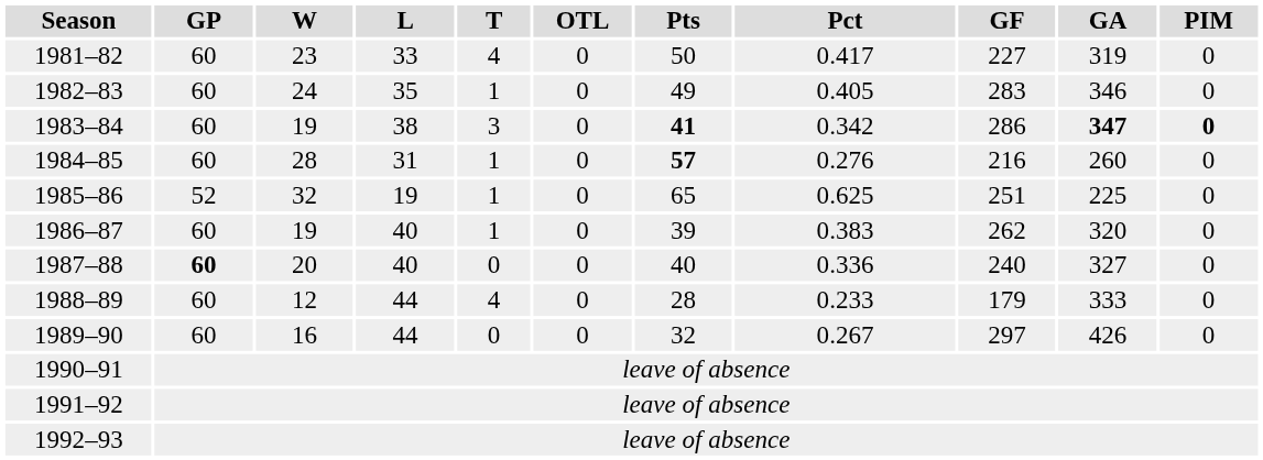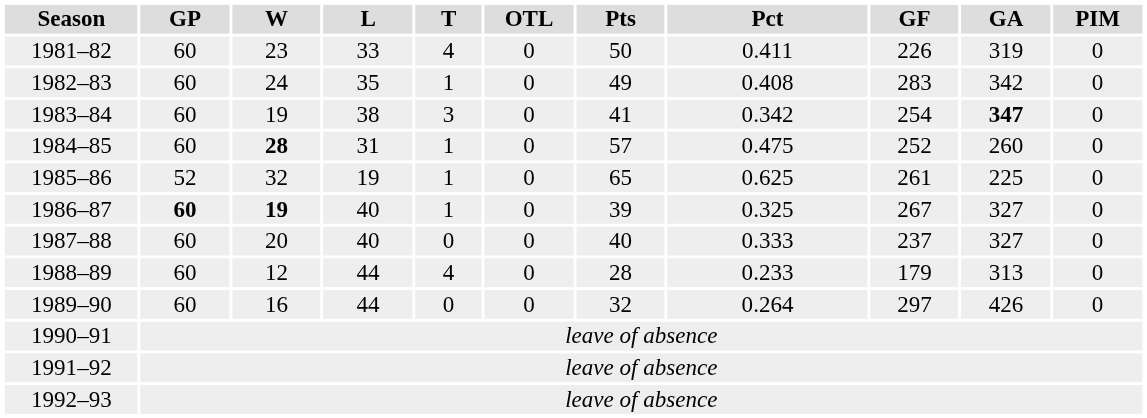1981–82 | Pct: 0.417 -> 0.411
1981–82 | GF: 227 -> 226
1982–83 | Pct: 0.405 -> 0.408
1982–83 | GA: 346 -> 342
1983–84 | Pts: bold -> normal
1983–84 | GF: 286 -> 254
1983–84 | PIM: bold -> normal
1984–85 | W: normal -> bold
1984–85 | Pts: bold -> normal
1984–85 | Pct: 0.276 -> 0.475
1984–85 | GF: 216 -> 252
1985–86 | GF: 251 -> 261
1986–87 | GP: normal -> bold
1986–87 | W: normal -> bold
1986–87 | Pct: 0.383 -> 0.325
1986–87 | GF: 262 -> 267
1986–87 | GA: 320 -> 327
1987–88 | GP: bold -> normal
1987–88 | Pct: 0.336 -> 0.333
1987–88 | GF: 240 -> 237
1988–89 | GA: 333 -> 313
1989–90 | Pct: 0.267 -> 0.264
